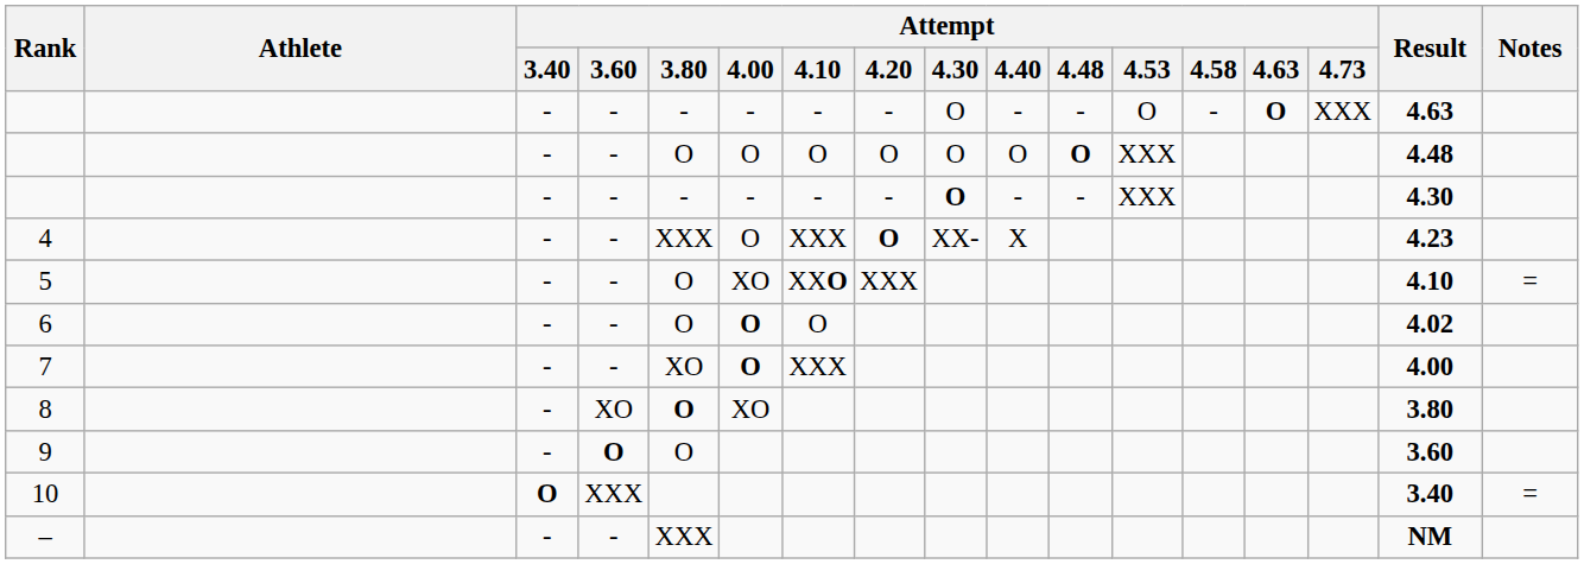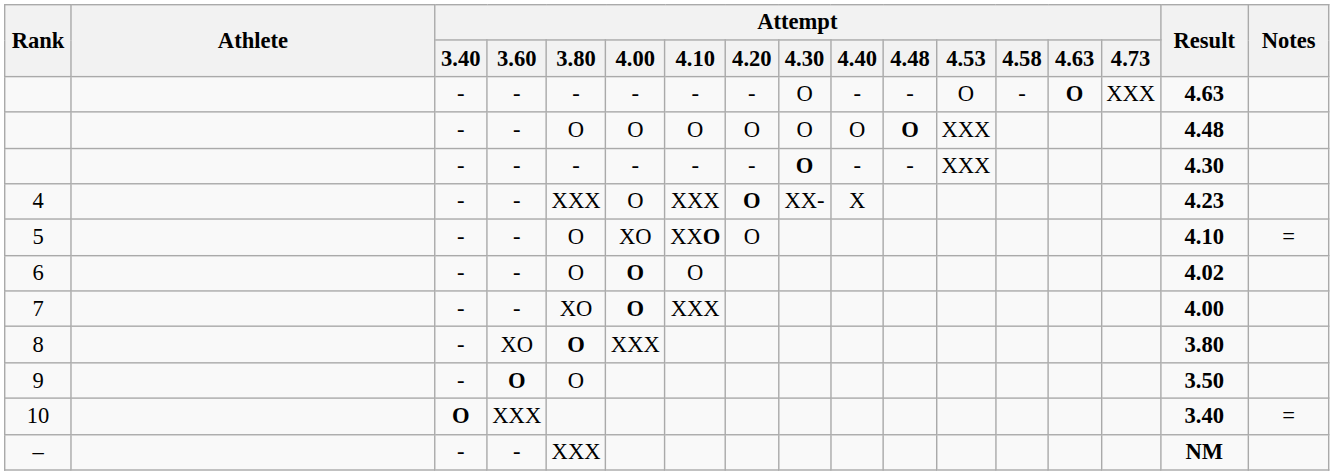5 | Attempt / 4.20: XXX -> O
8 | Attempt / 4.00: XO -> XXX
9 | Result: 3.60 -> 3.50
